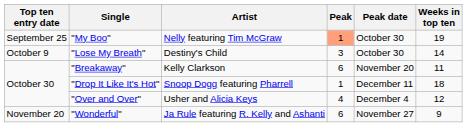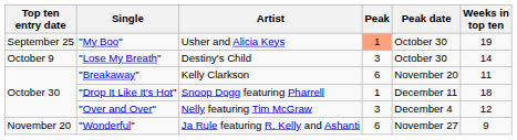"My Boo" | Artist: Nelly featuring Tim McGraw -> Usher and Alicia Keys
"Over and Over" | Artist: Usher and Alicia Keys -> Nelly featuring Tim McGraw
"Over and Over" | Peak: 4 -> 3
